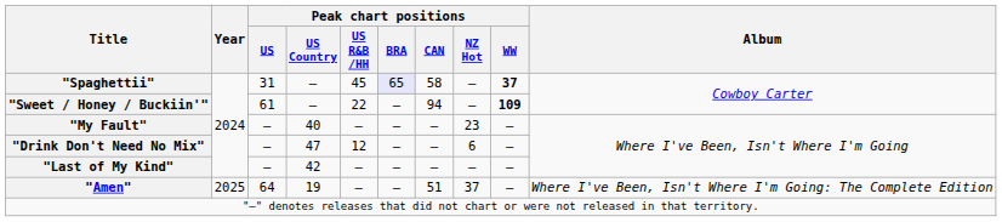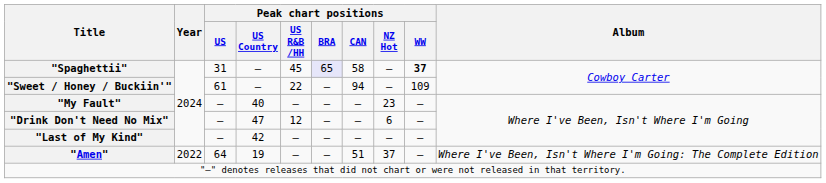"Sweet / Honey / Buckiin'" | Peak chart positions / WW: bold -> normal
"Amen" | Year: 2025 -> 2022
